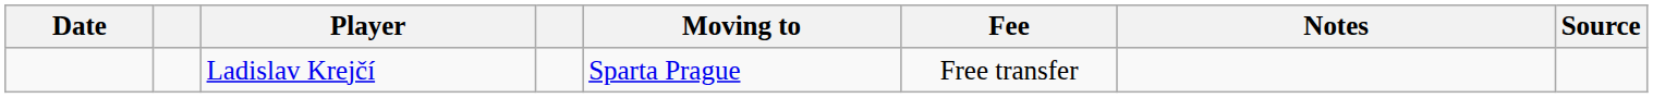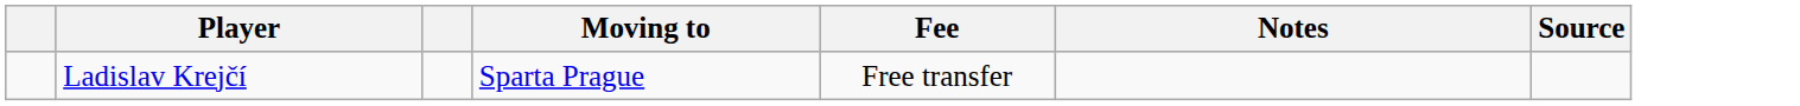- column: Date
